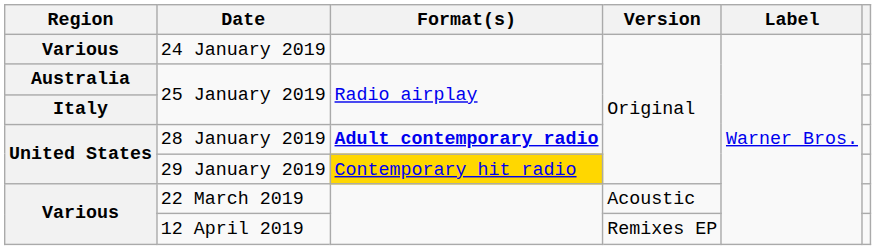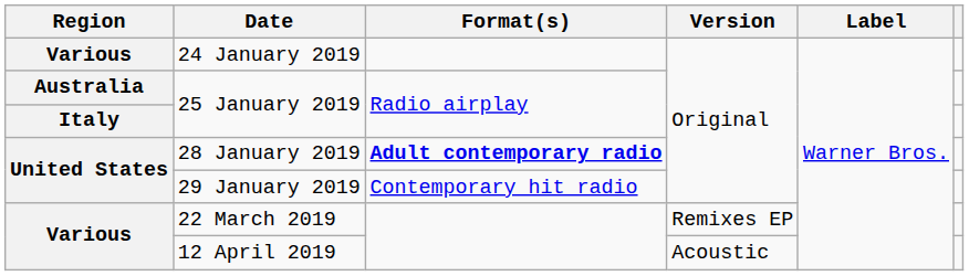29 January 2019 | Format(s): gold background -> no background
22 March 2019 | Version: Acoustic -> Remixes EP
12 April 2019 | Version: Remixes EP -> Acoustic
